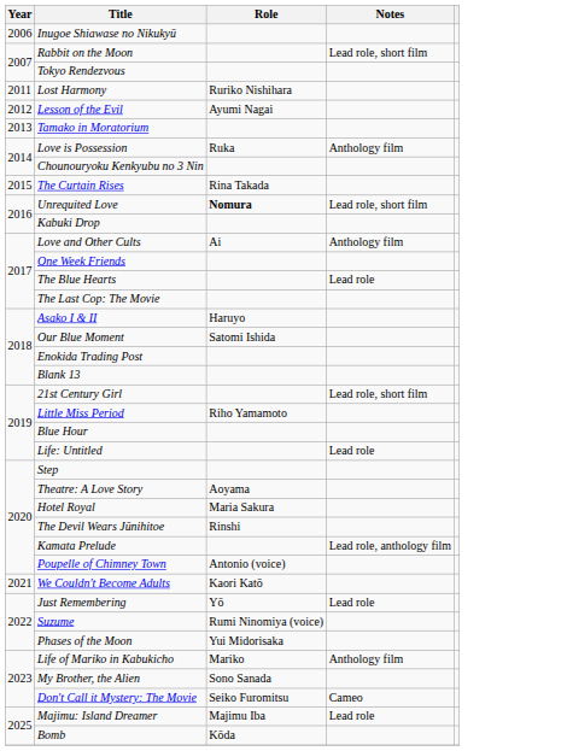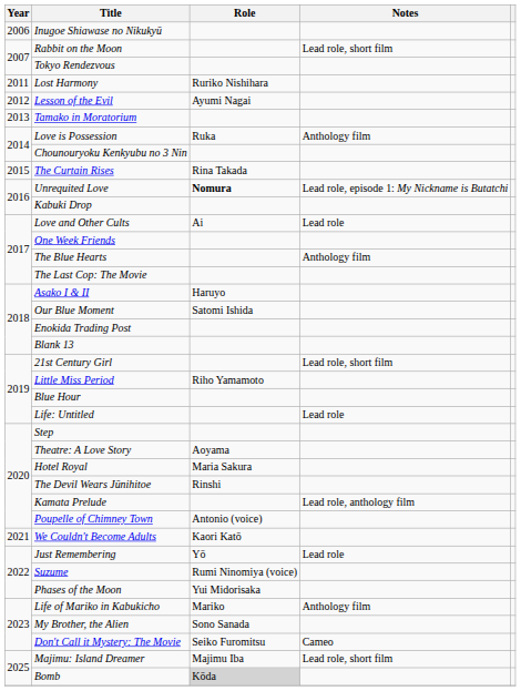Unrequited Love | Notes: Lead role, short film -> Lead role, episode 1: My Nickname is Butatchi
Love and Other Cults | Notes: Anthology film -> Lead role
The Blue Hearts | Notes: Lead role -> Anthology film
Majimu: Island Dreamer | Notes: Lead role -> Lead role, short film
Bomb | Role: no background -> lightgrey background
